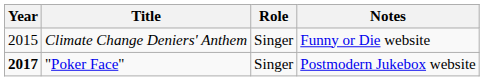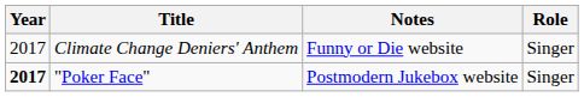columns swapped: Role <-> Notes
Climate Change Deniers' Anthem | Year: 2015 -> 2017
